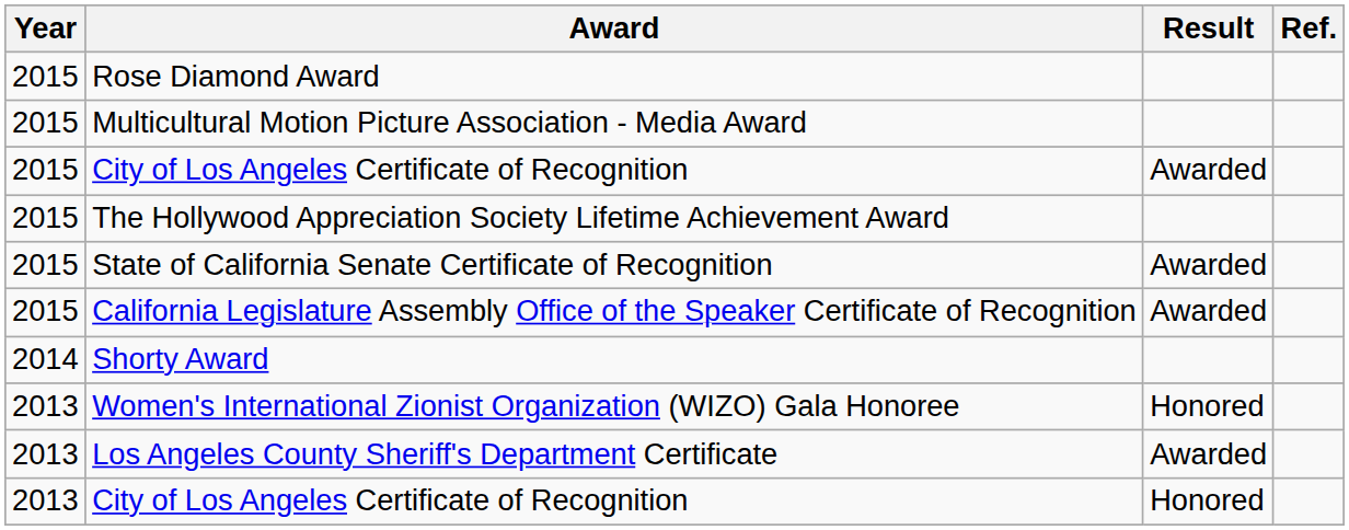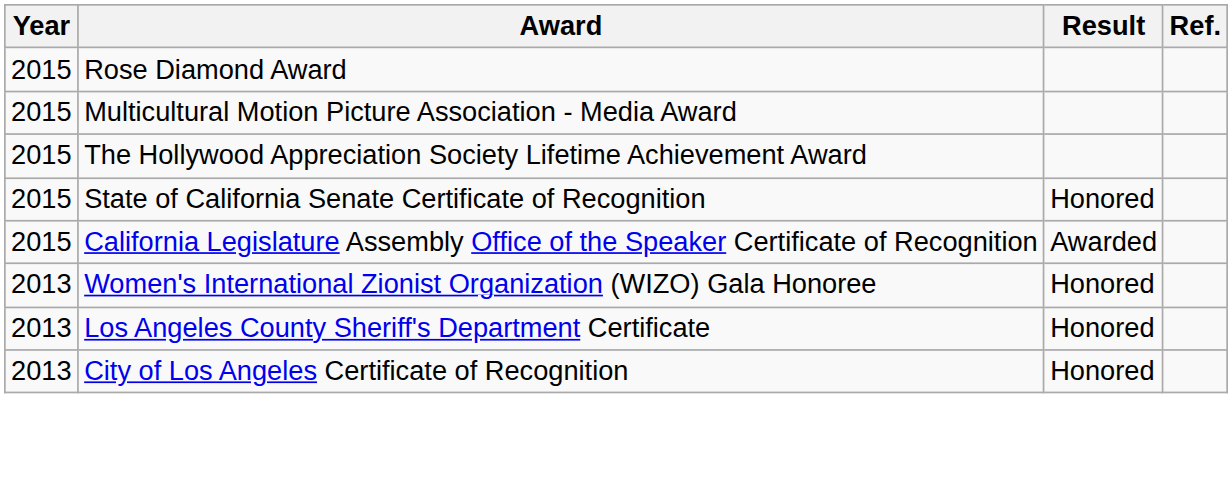- row: 2015 | City of Los Angeles Certificate of Recognition | Awarded
State of California Senate Certificate of Recognition | Result: Awarded -> Honored
- row: 2014 | Shorty Award
Los Angeles County Sheriff's Department Certificate | Result: Awarded -> Honored
